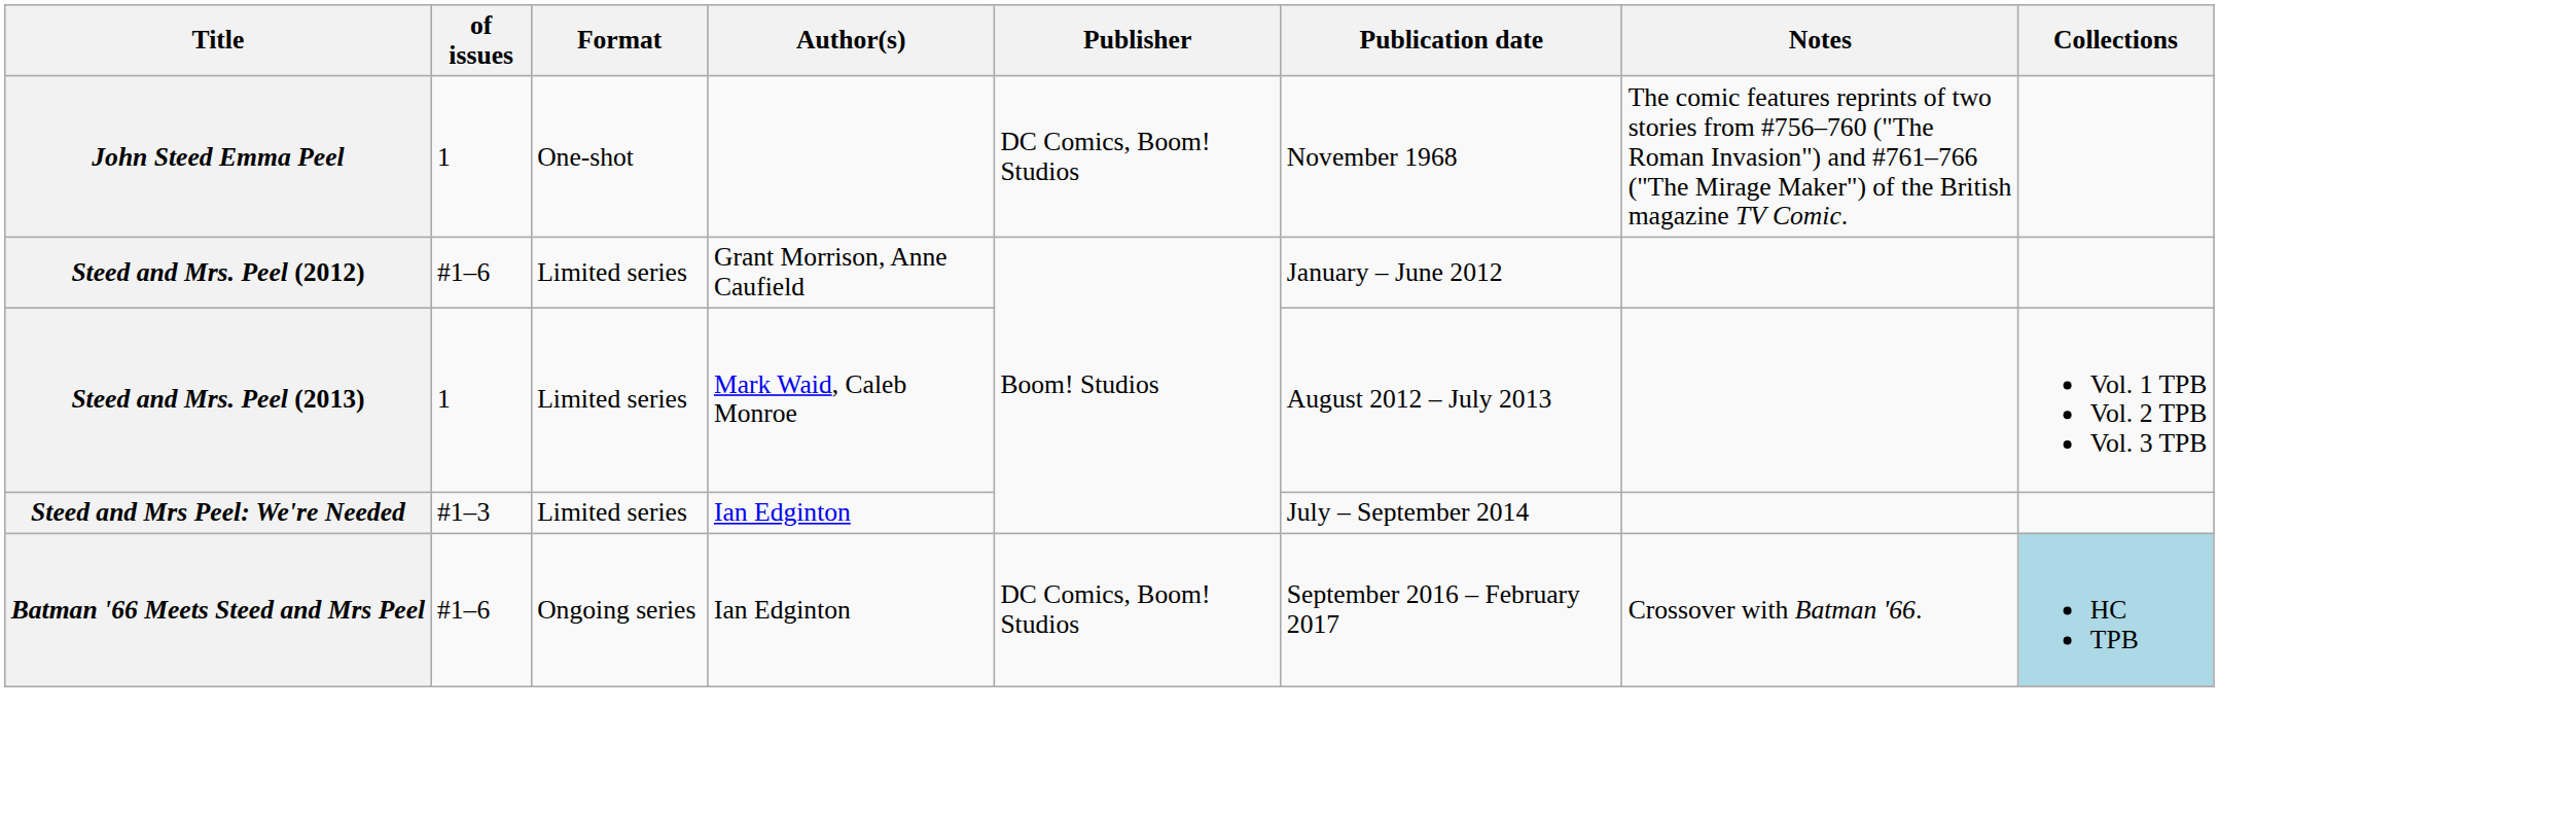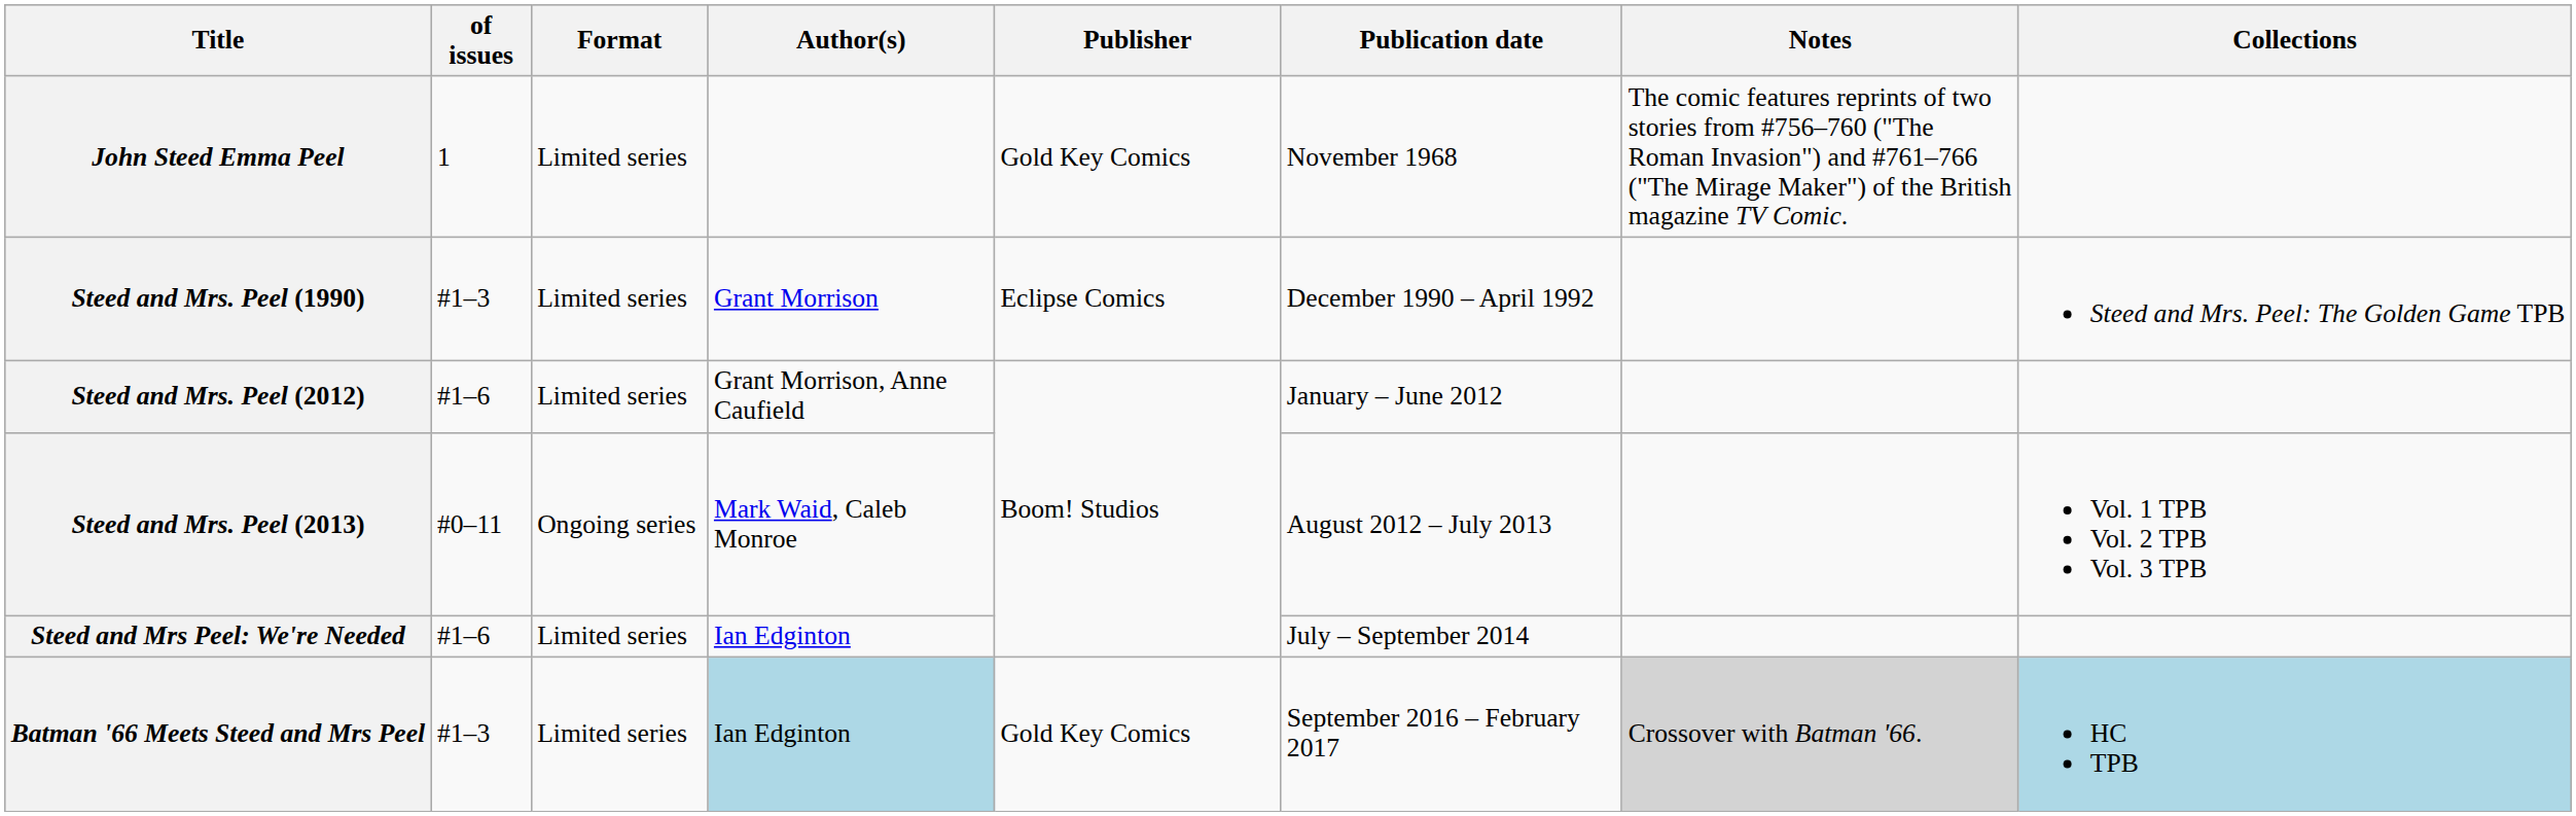John Steed Emma Peel | Format: One-shot -> Limited series
John Steed Emma Peel | Publisher: DC Comics, Boom! Studios -> Gold Key Comics
+ row: Steed and Mrs. Peel (1990) | #1–3 | Limited series | Grant Morrison | Eclipse Comics | December 1990 – April 1992 | Steed and Mrs. Peel: The Golden Game TPB
Steed and Mrs. Peel (2013) | of issues: 1 -> #0–11
Steed and Mrs. Peel (2013) | Format: Limited series -> Ongoing series
Steed and Mrs Peel: We're Needed | of issues: #1–3 -> #1–6
Batman '66 Meets Steed and Mrs Peel | of issues: #1–6 -> #1–3
Batman '66 Meets Steed and Mrs Peel | Format: Ongoing series -> Limited series
Batman '66 Meets Steed and Mrs Peel | Author(s): no background -> lightblue background
Batman '66 Meets Steed and Mrs Peel | Publisher: DC Comics, Boom! Studios -> Gold Key Comics
Batman '66 Meets Steed and Mrs Peel | Notes: no background -> lightgrey background
